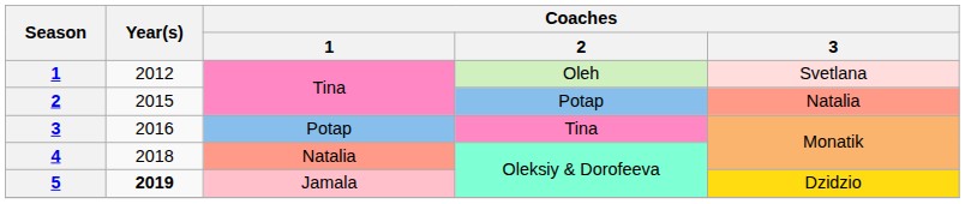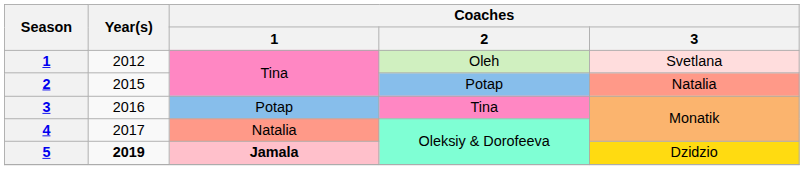4 | Year(s): 2018 -> 2017
5 | Coaches / 1: normal -> bold
